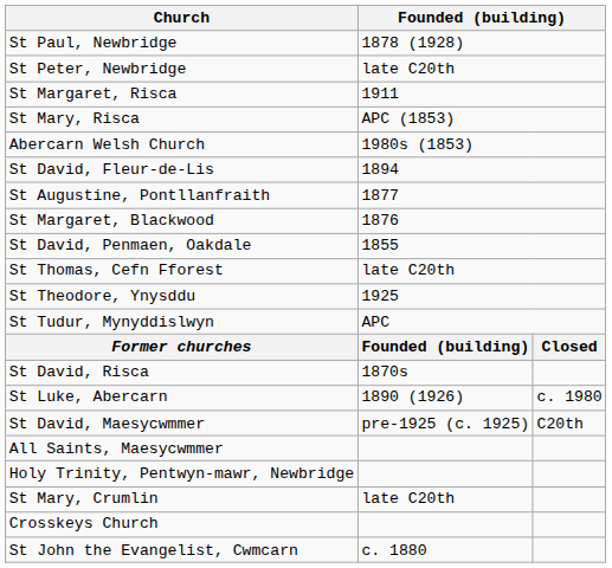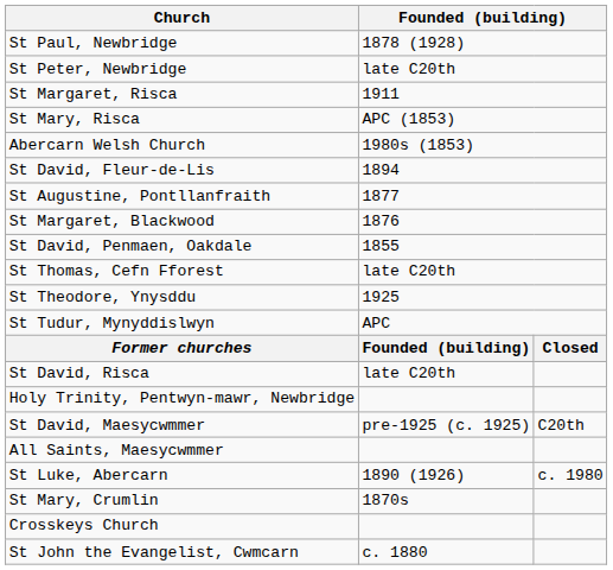St David, Risca | column 2: 1870s -> late C20th
rows swapped: Holy Trinity, Pentwyn-mawr, Newbridge <-> St Luke, Abercarn
St Mary, Crumlin | column 2: late C20th -> 1870s
